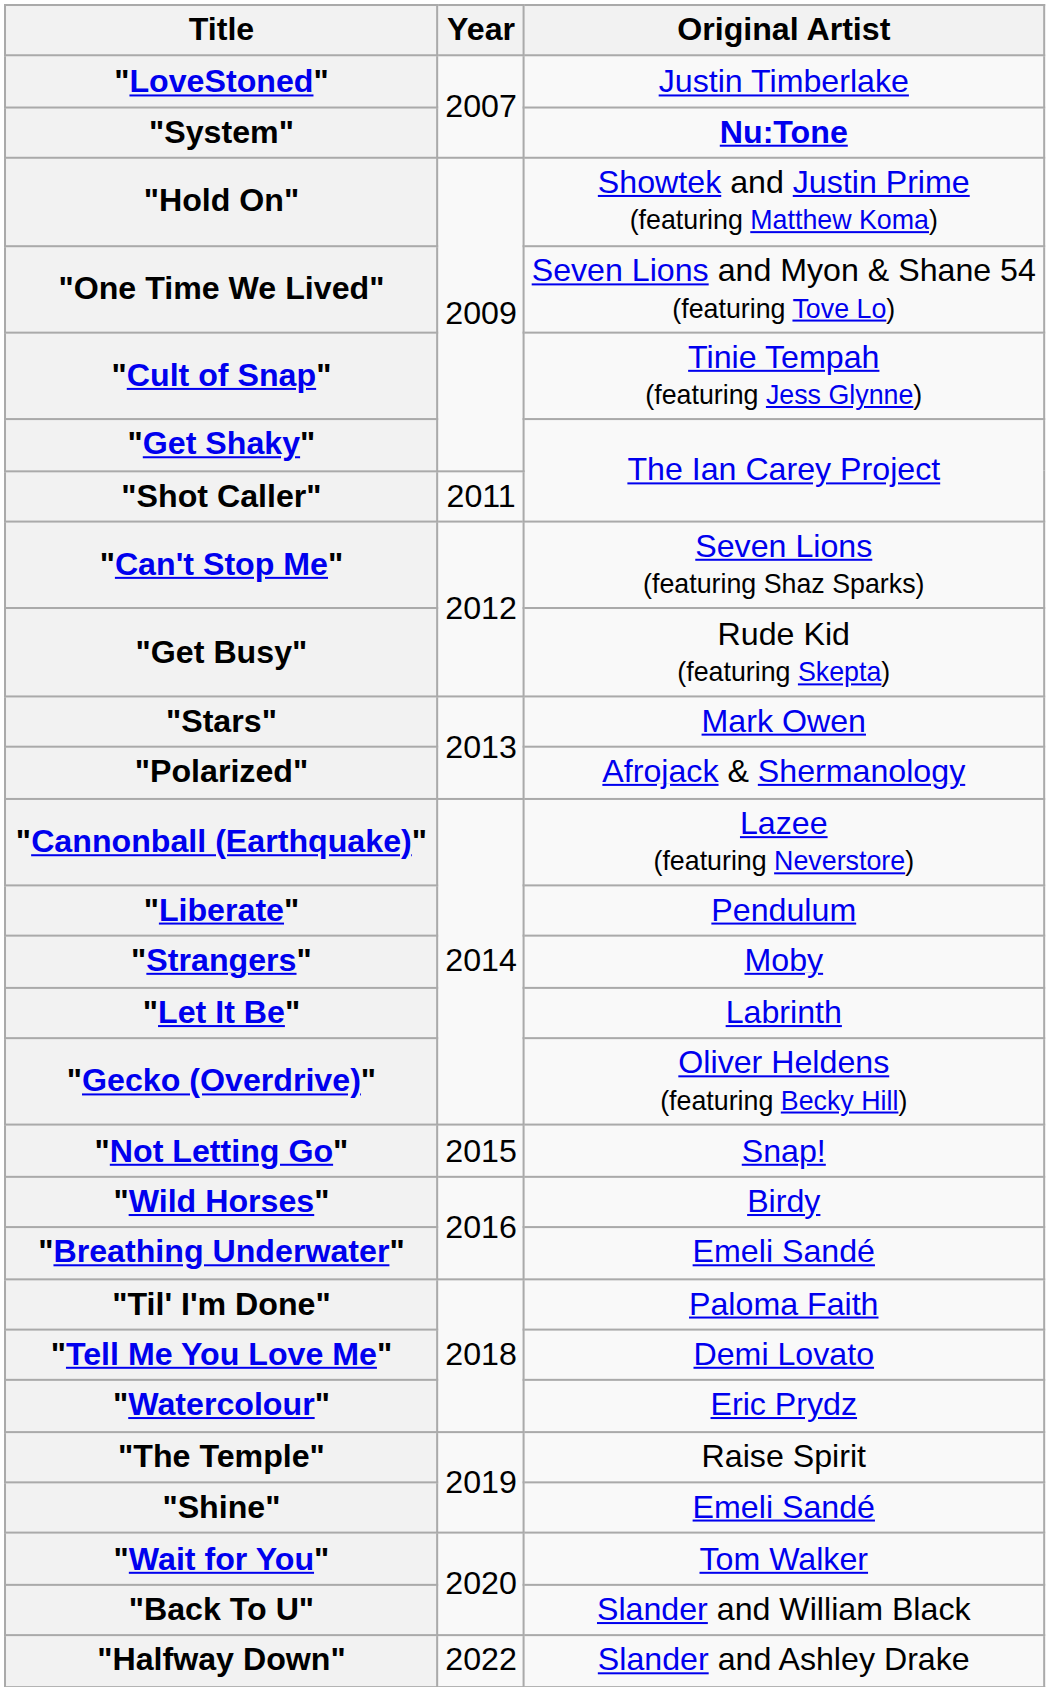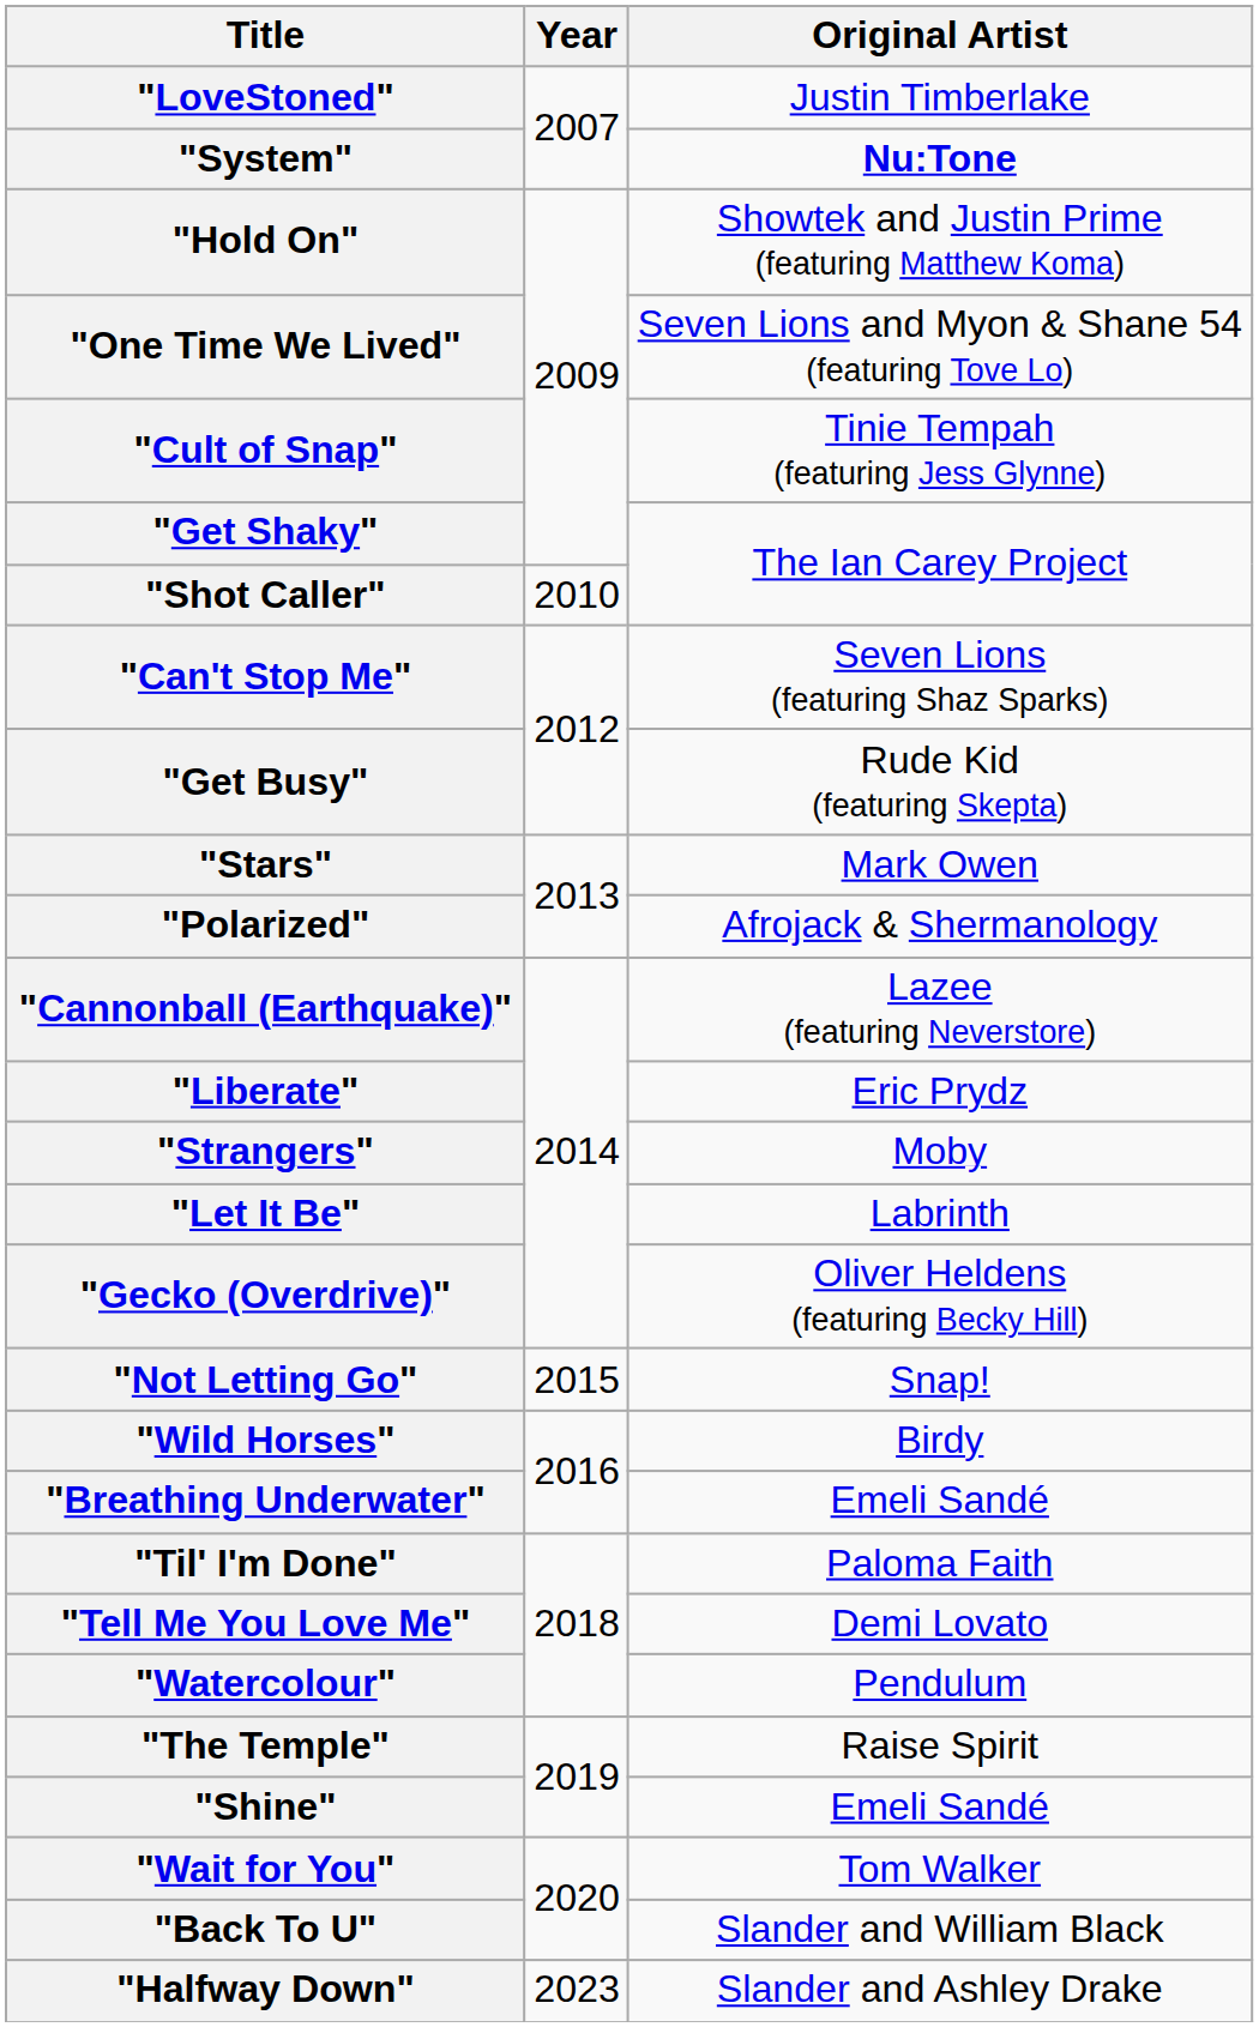"Shot Caller" | Year: 2011 -> 2010
"Liberate" | Original Artist: Pendulum -> Eric Prydz
"Watercolour" | Original Artist: Eric Prydz -> Pendulum
"Halfway Down" | Year: 2022 -> 2023
